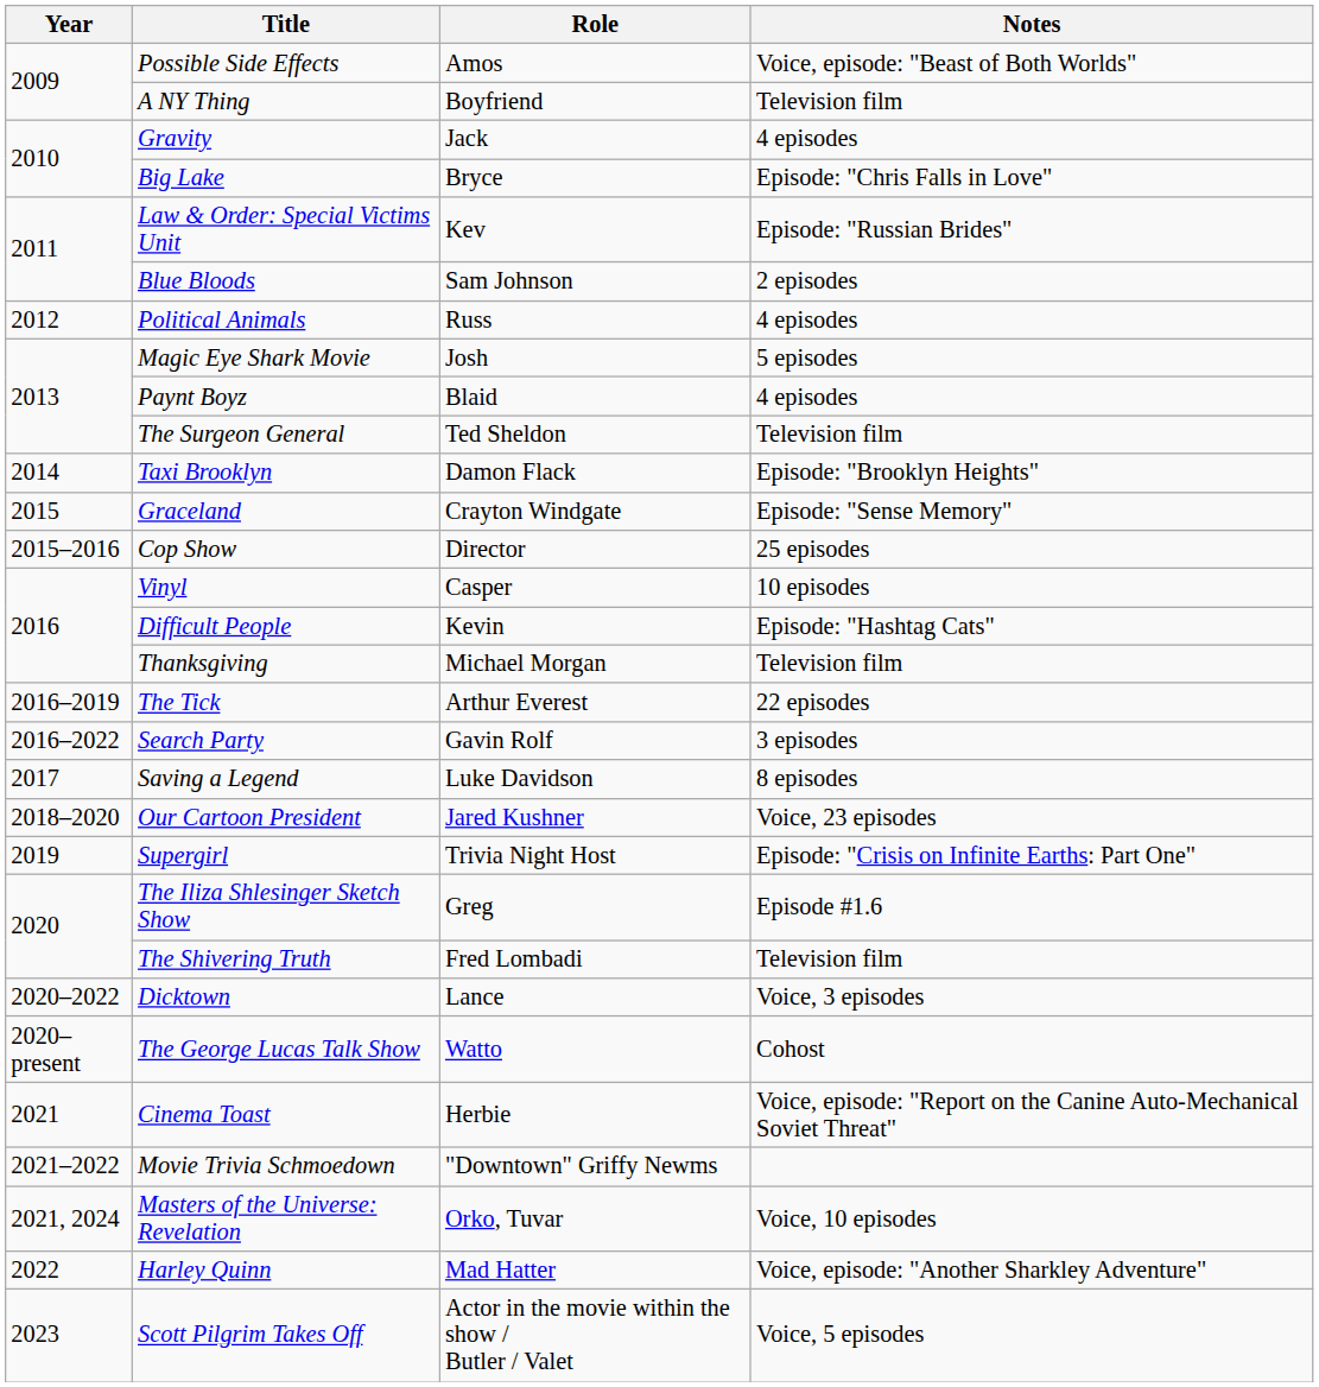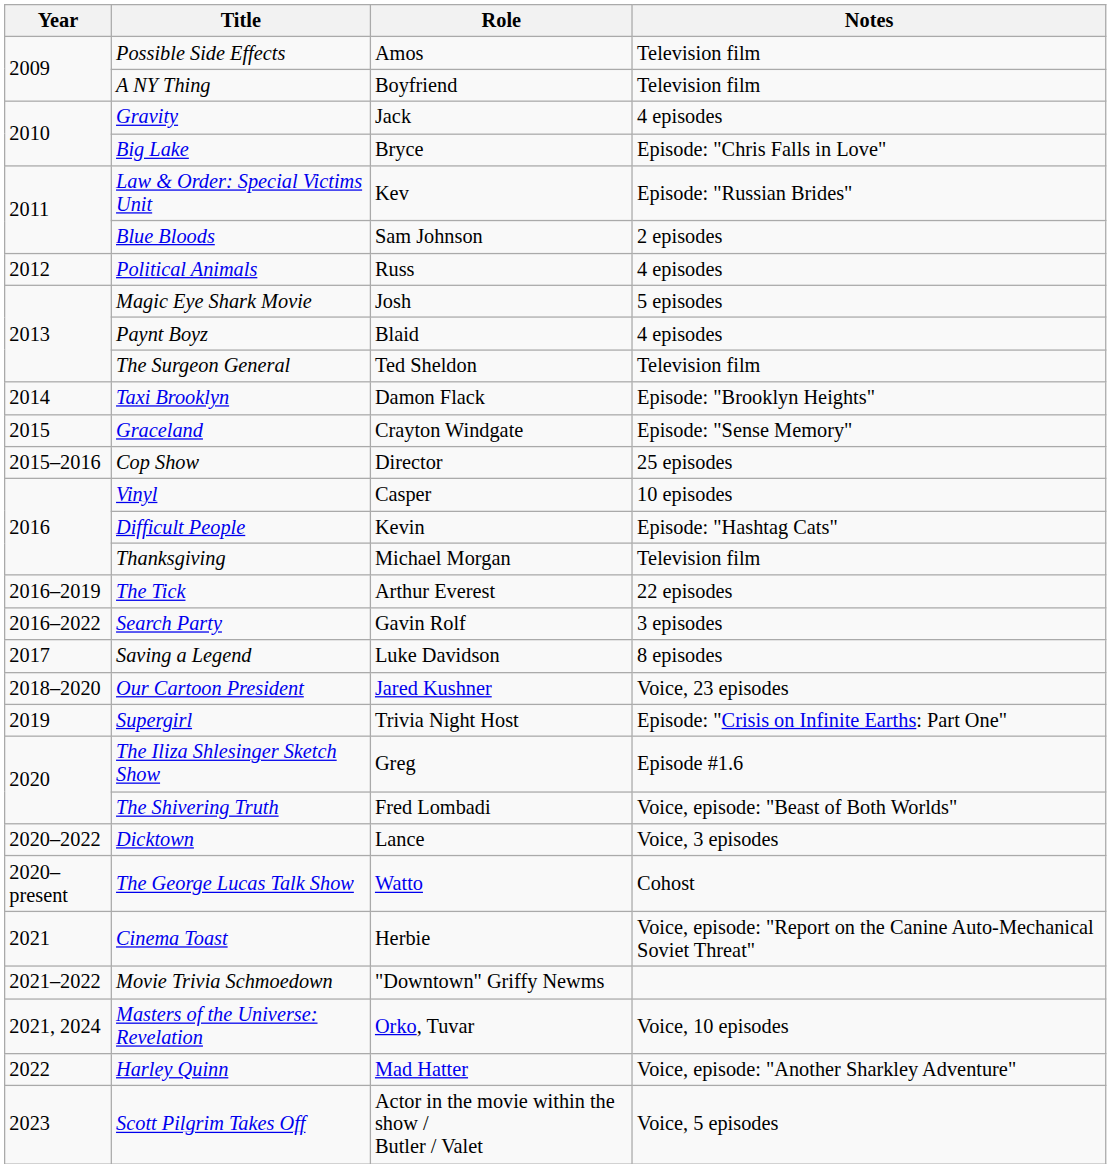Possible Side Effects | Notes: Voice, episode: "Beast of Both Worlds" -> Television film
The Shivering Truth | Notes: Television film -> Voice, episode: "Beast of Both Worlds"
